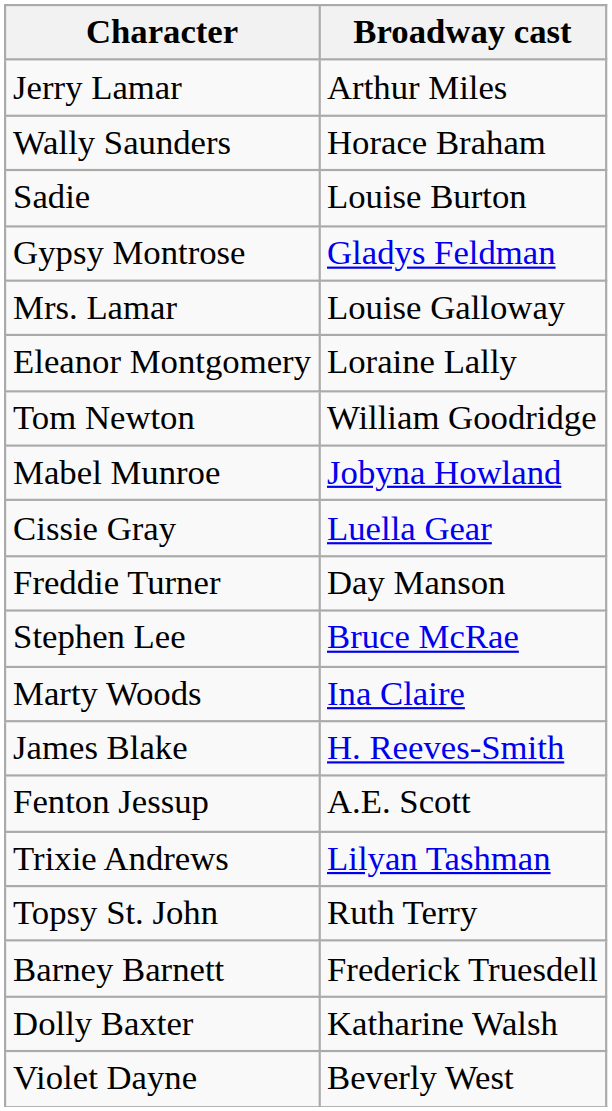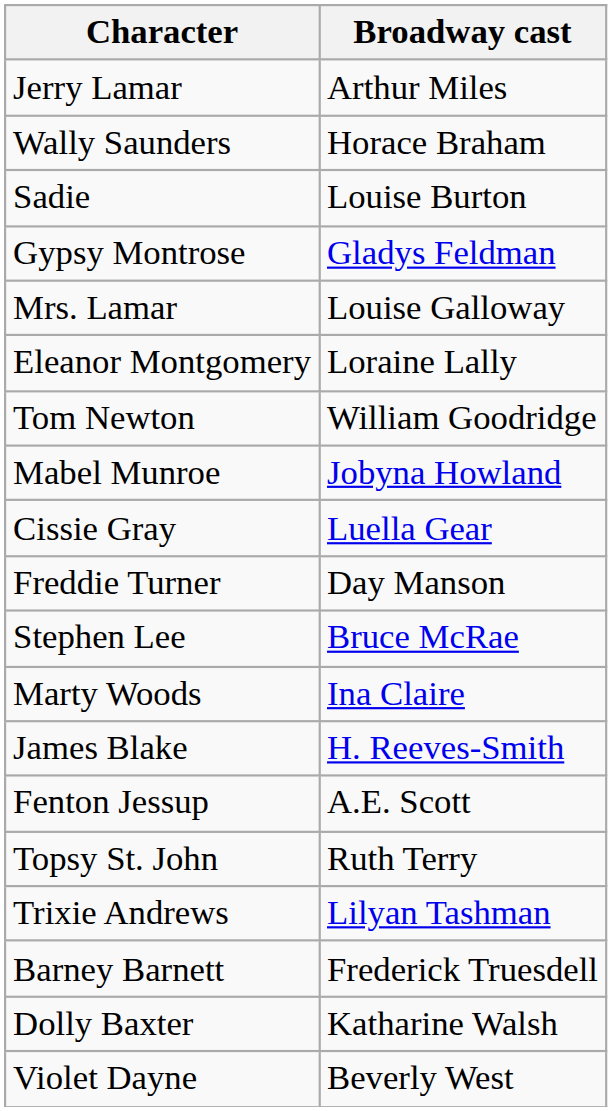rows swapped: Trixie Andrews <-> Topsy St. John
